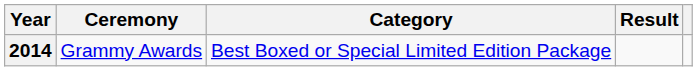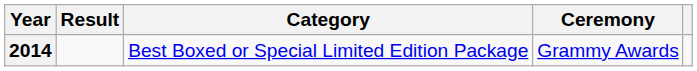columns swapped: Ceremony <-> Result
